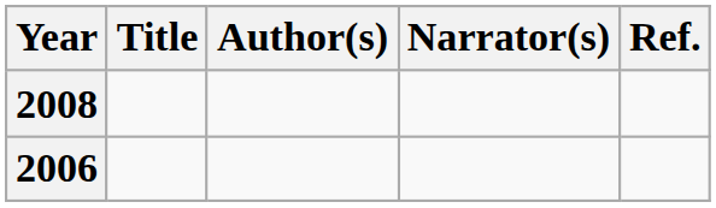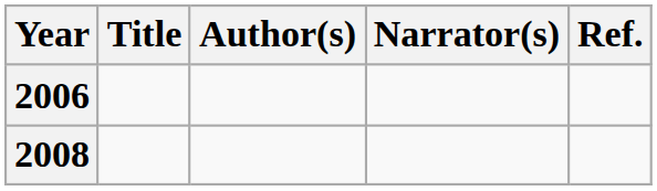rows swapped: 2006 <-> 2008
